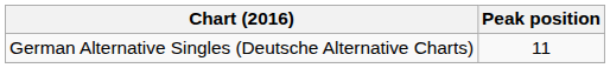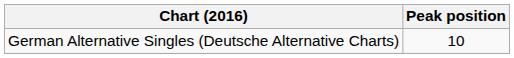German Alternative Singles (Deutsche Alternative Charts) | Peak position: 11 -> 10
